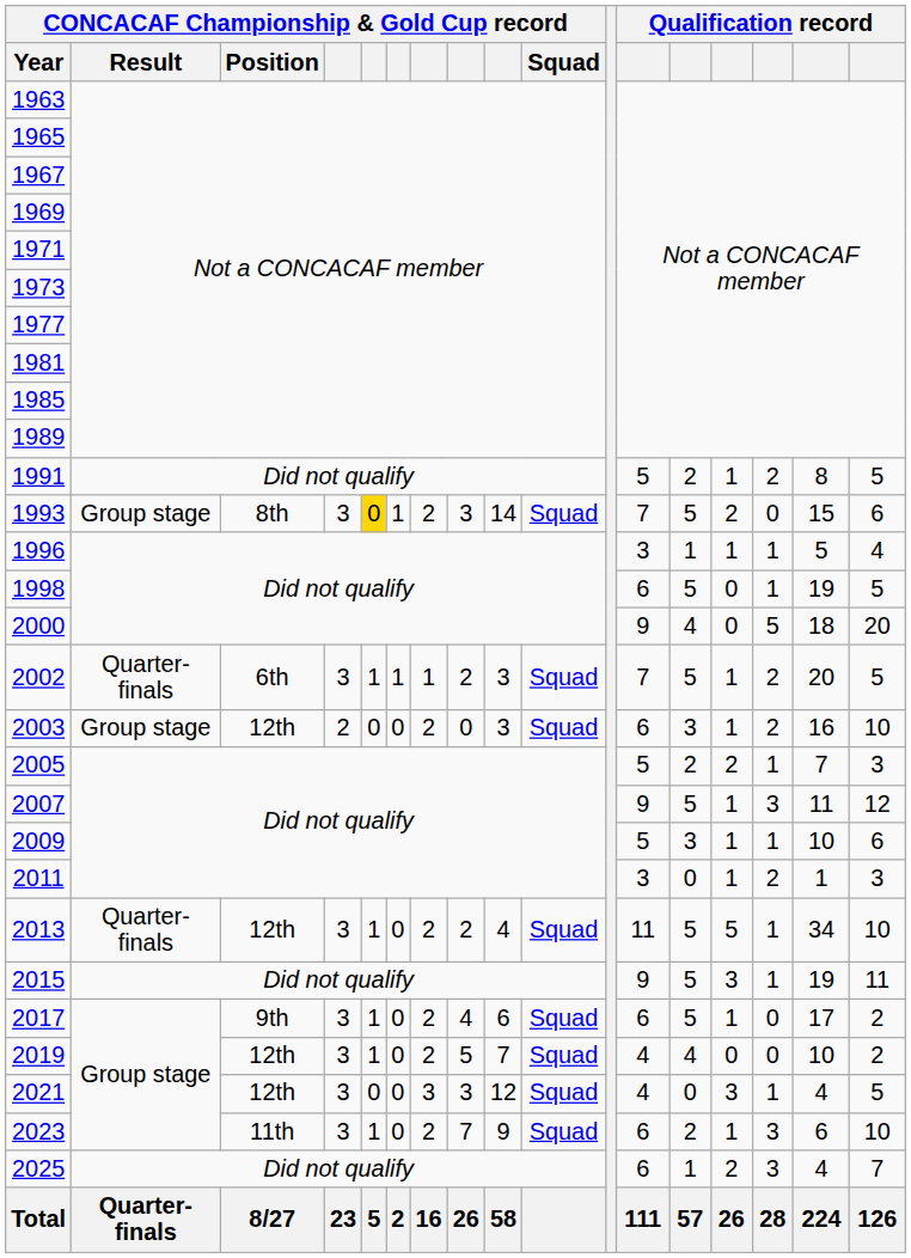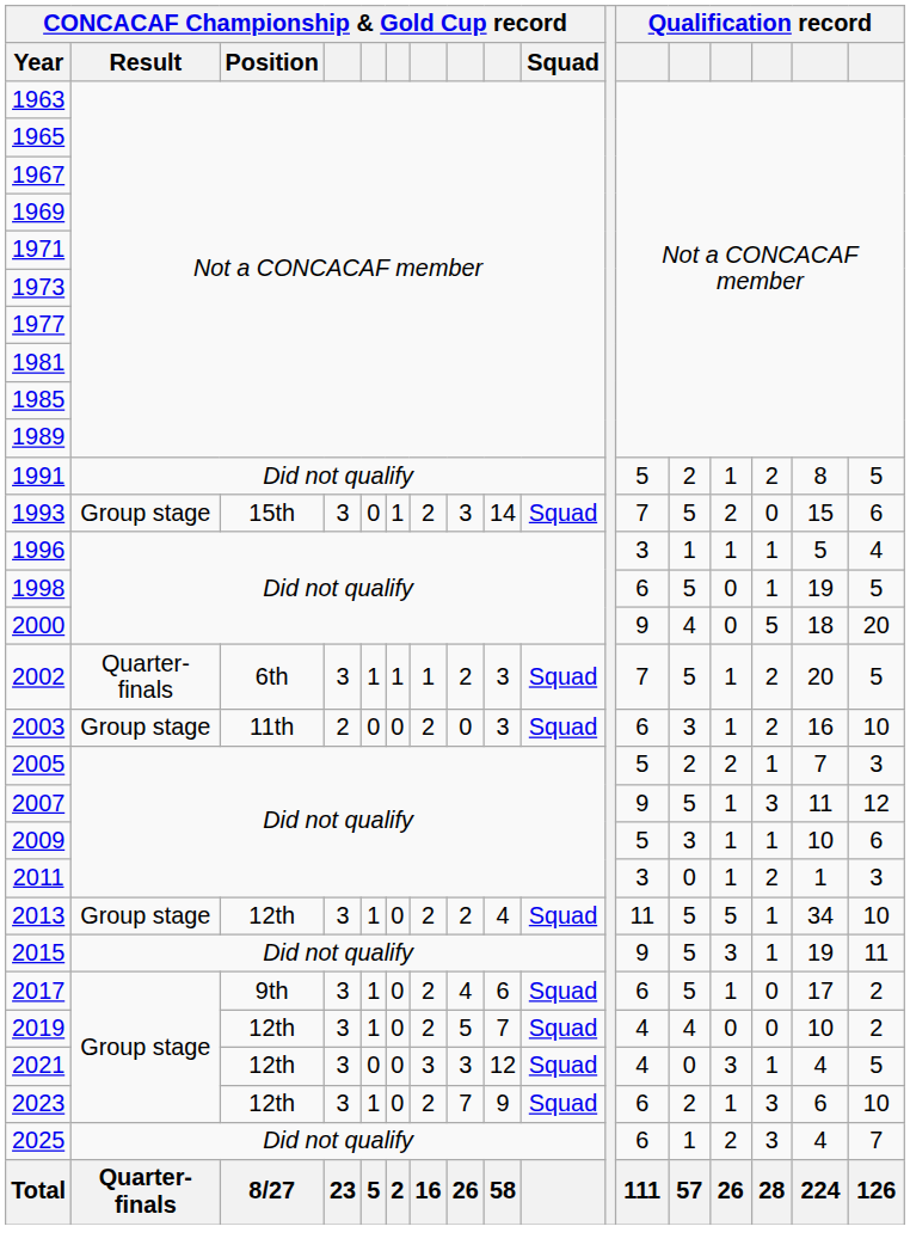1993 | CONCACAF Championship & Gold Cup record / Position: 8th -> 15th
1993 | column 5: gold background -> no background
2003 | CONCACAF Championship & Gold Cup record / Position: 12th -> 11th
2013 | CONCACAF Championship & Gold Cup record / Result: Quarter-finals -> Group stage
2023 | CONCACAF Championship & Gold Cup record / Position: 11th -> 12th
